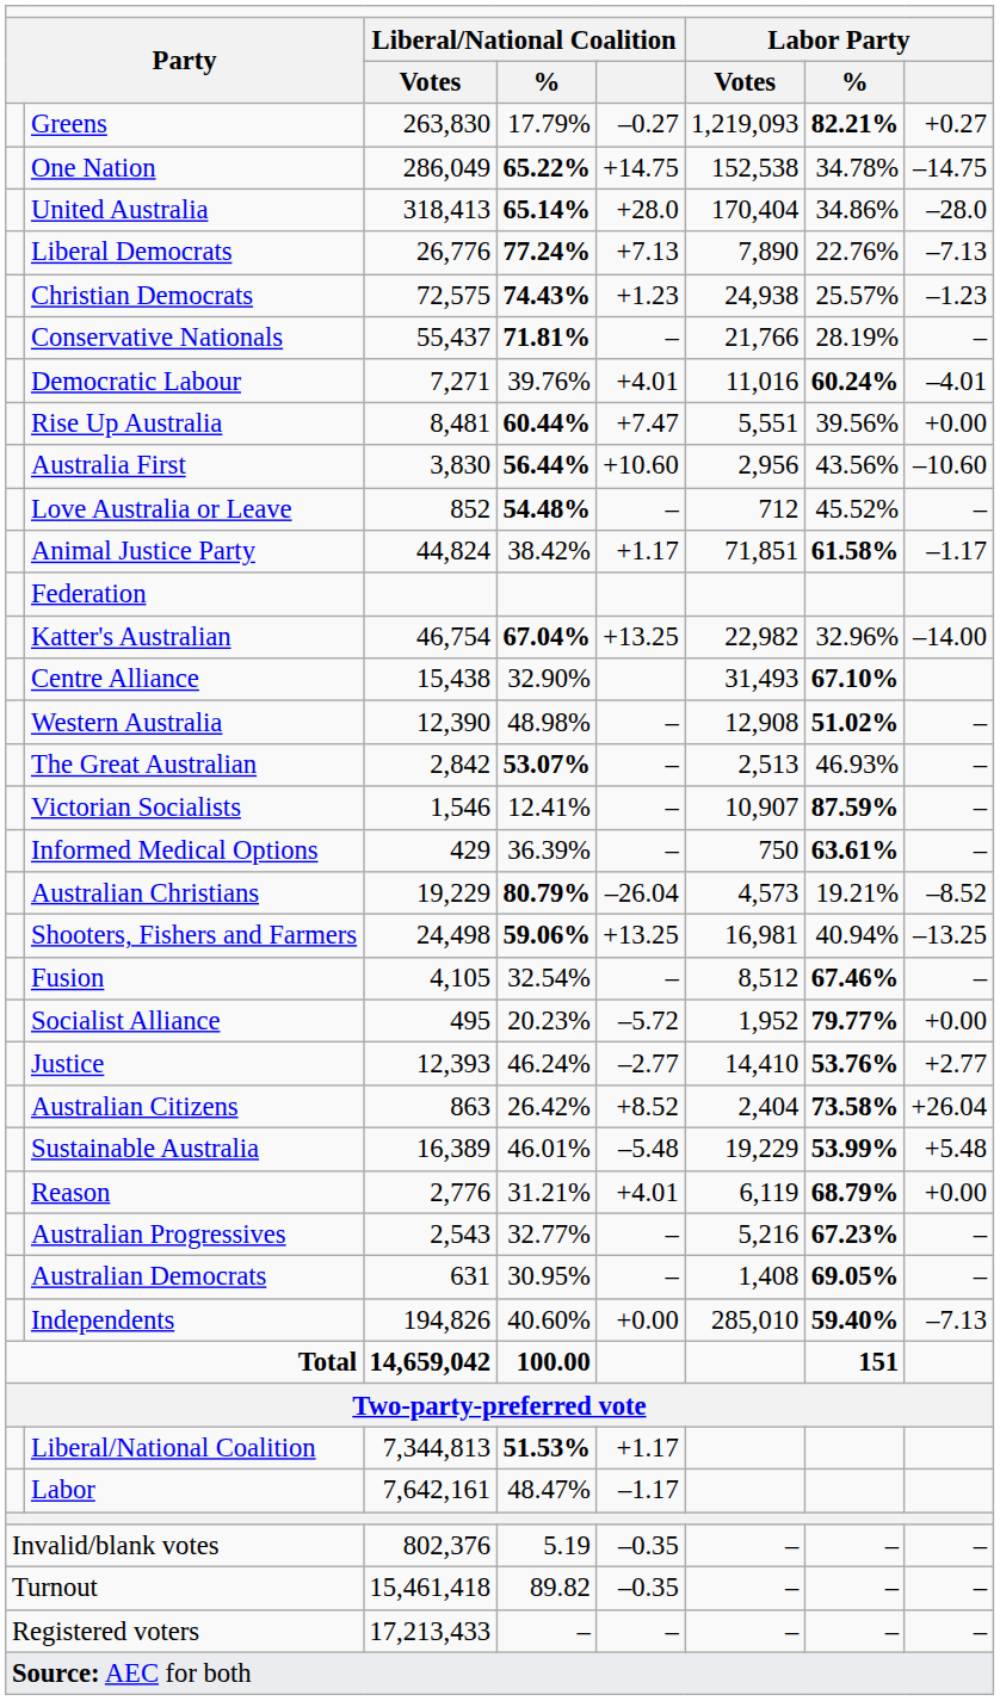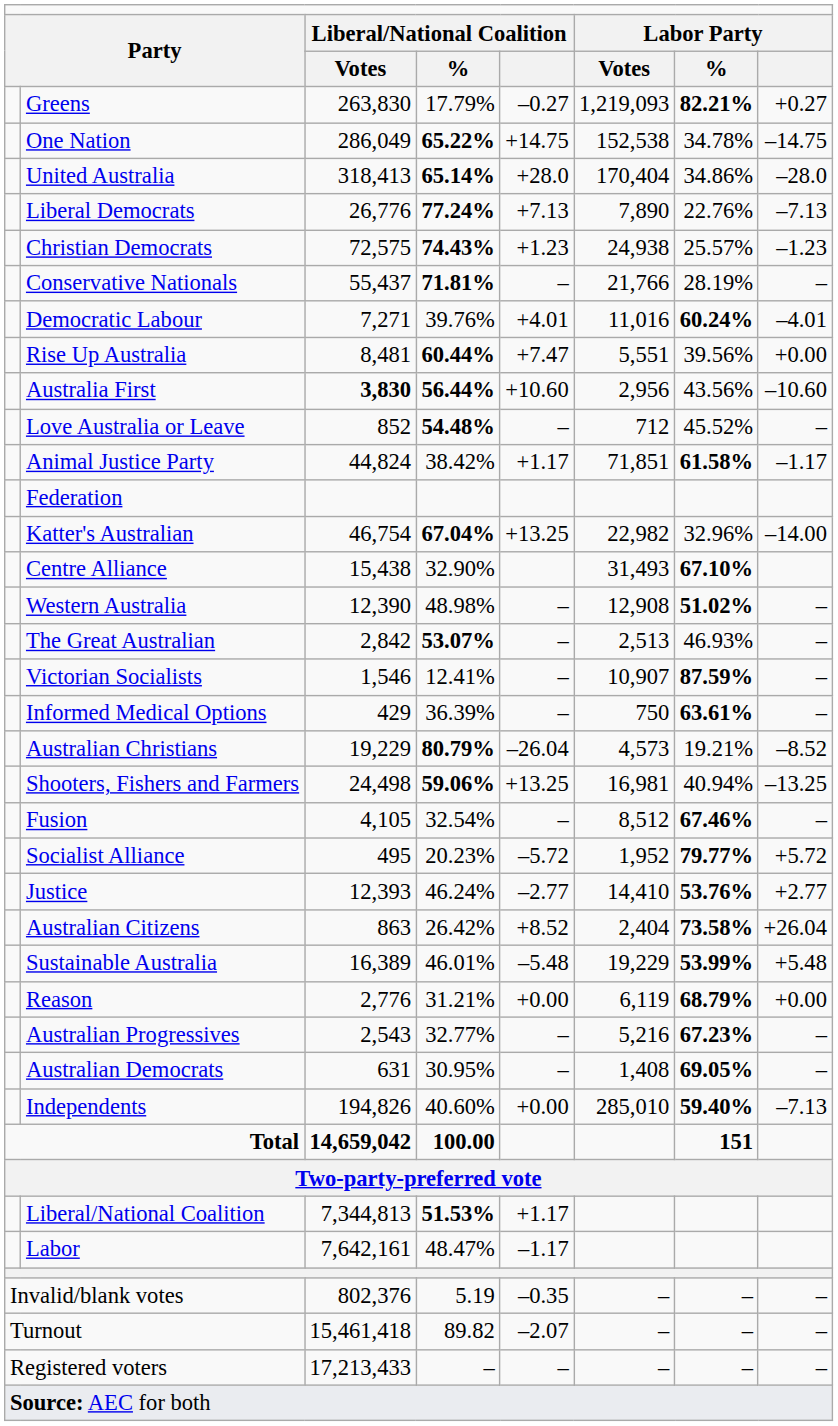Australia First | column 4: normal -> bold
Socialist Alliance | column 9: +0.00 -> +5.72
Reason | column 6: +4.01 -> +0.00
Turnout | column 6: –0.35 -> –2.07
